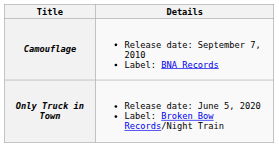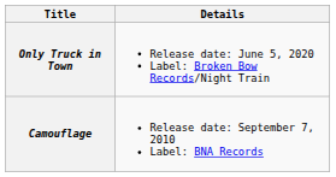rows swapped: Camouflage <-> Only Truck in Town
